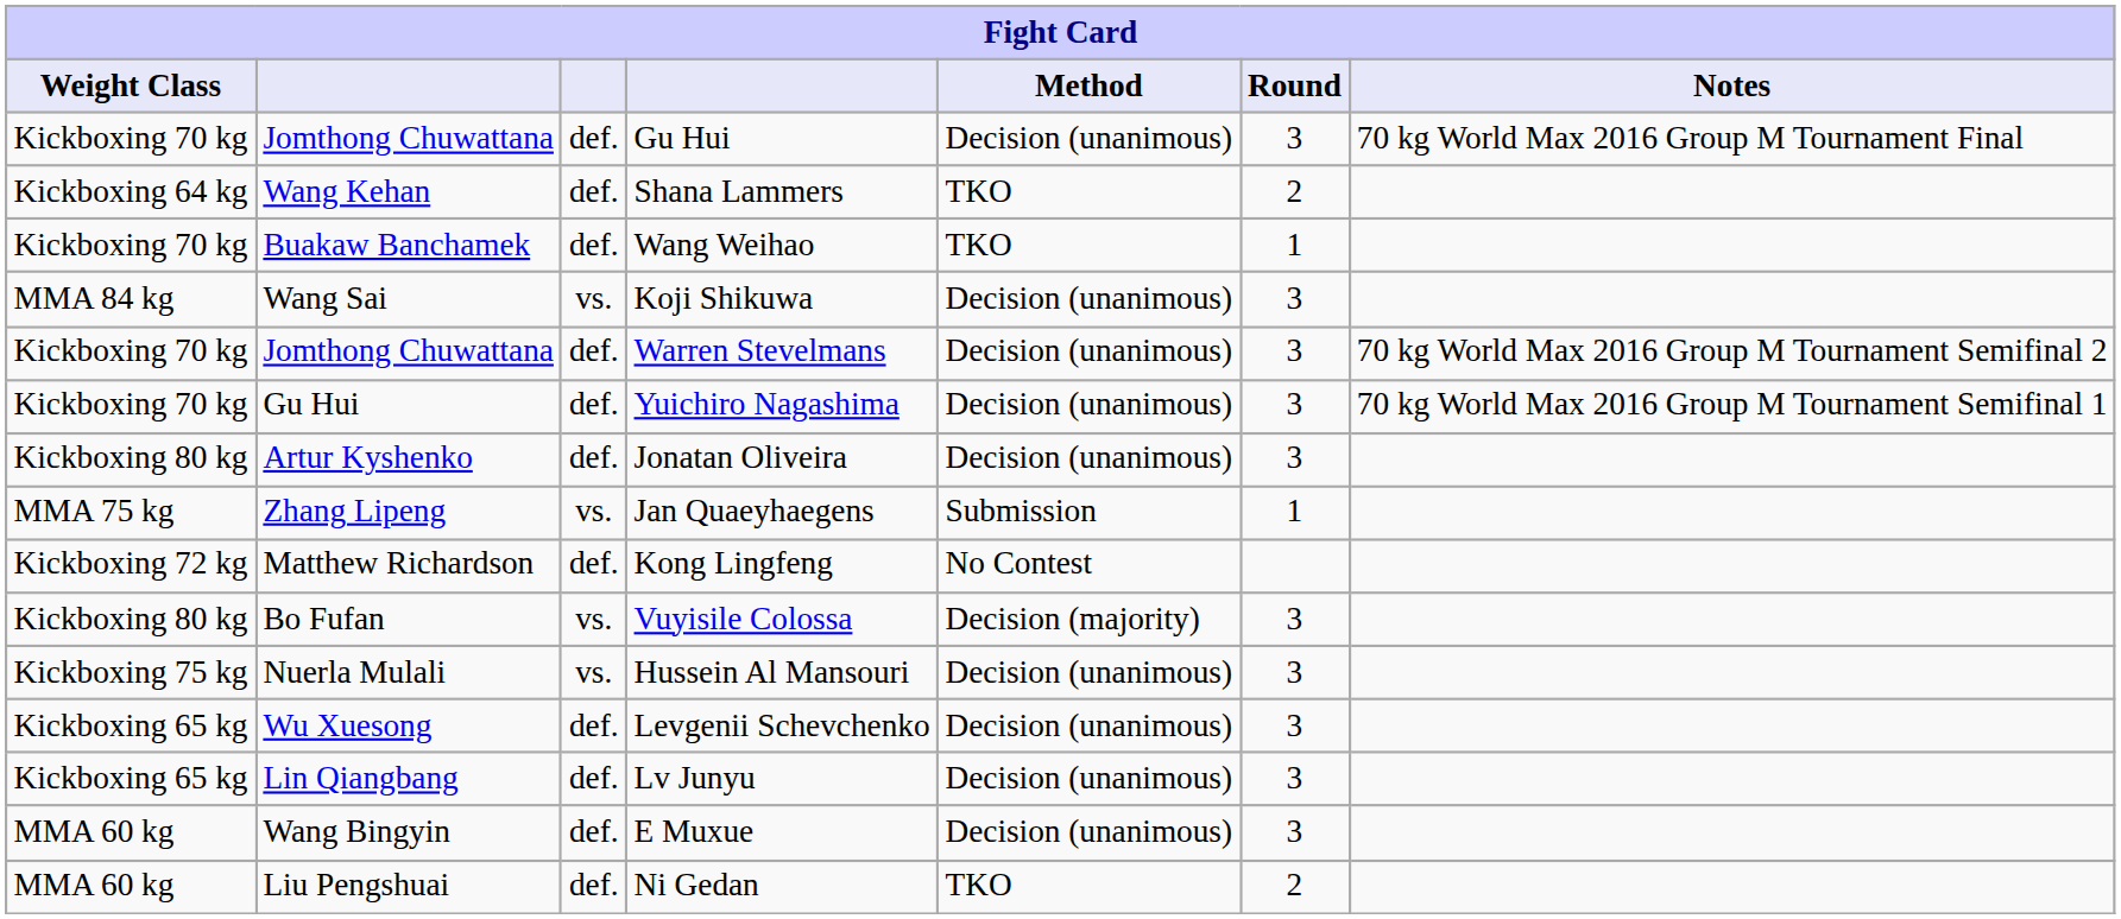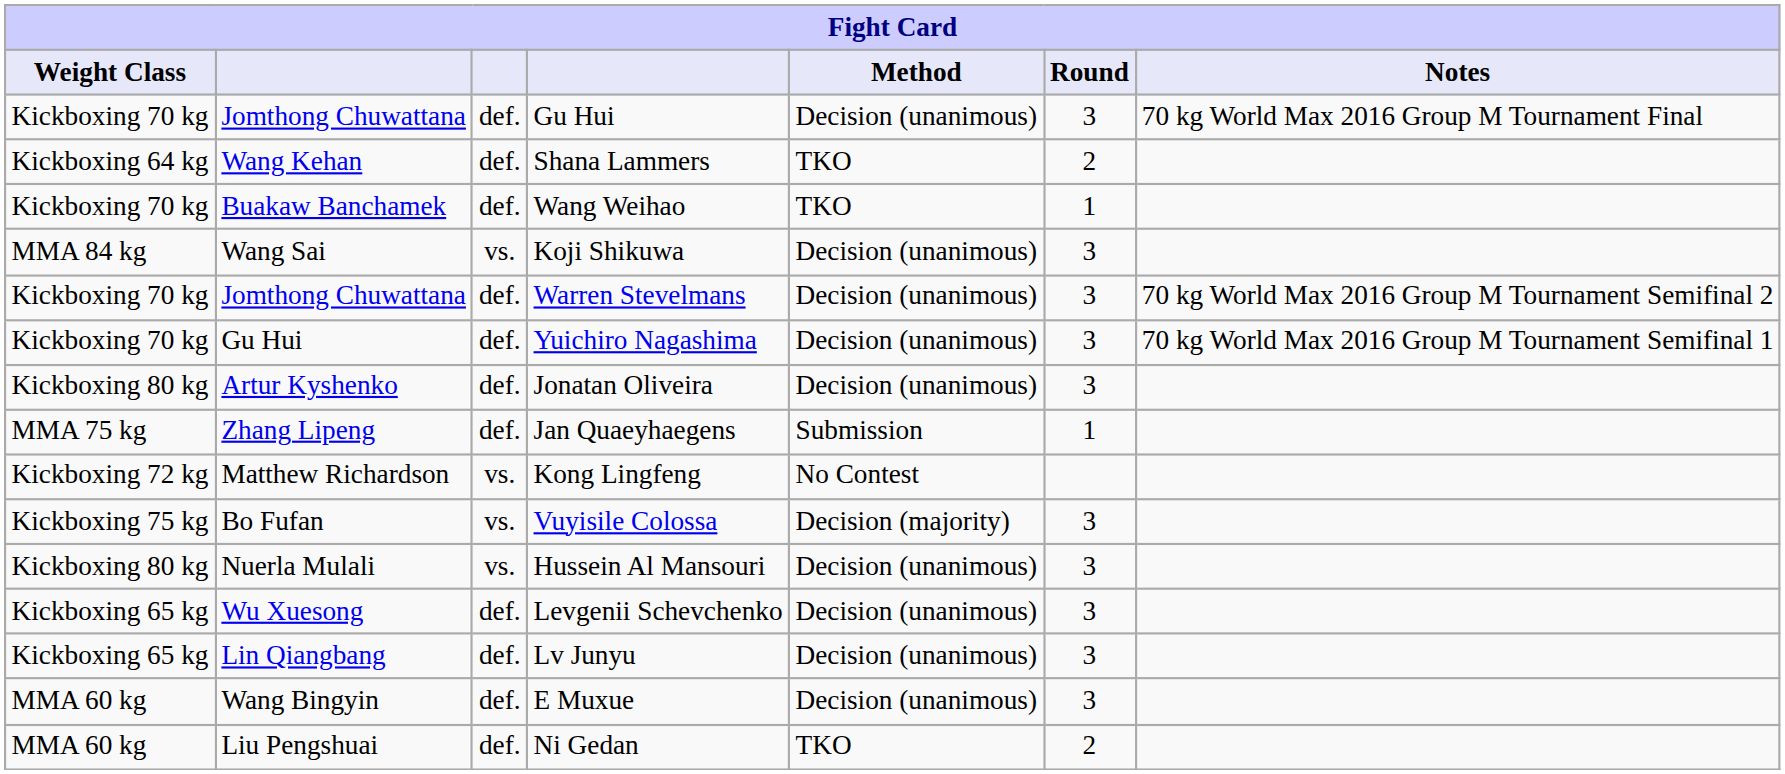Jan Quaeyhaegens | column 3: vs. -> def.
Kong Lingfeng | column 3: def. -> vs.
Vuyisile Colossa | Weight Class: Kickboxing 80 kg -> Kickboxing 75 kg
Hussein Al Mansouri | Weight Class: Kickboxing 75 kg -> Kickboxing 80 kg
